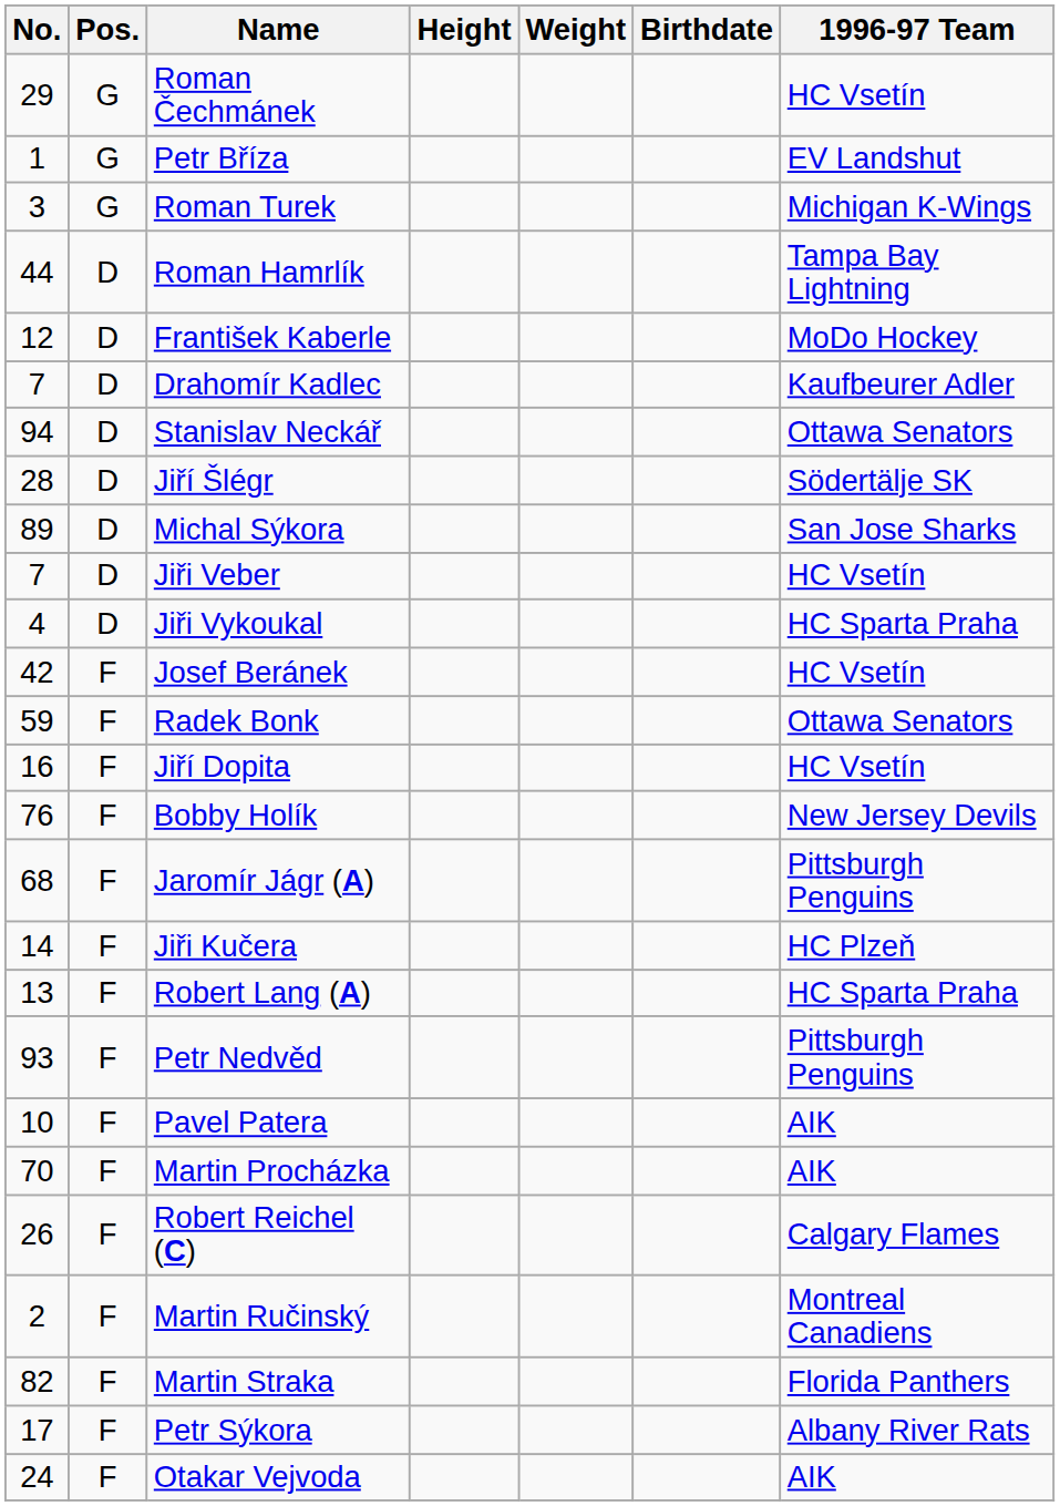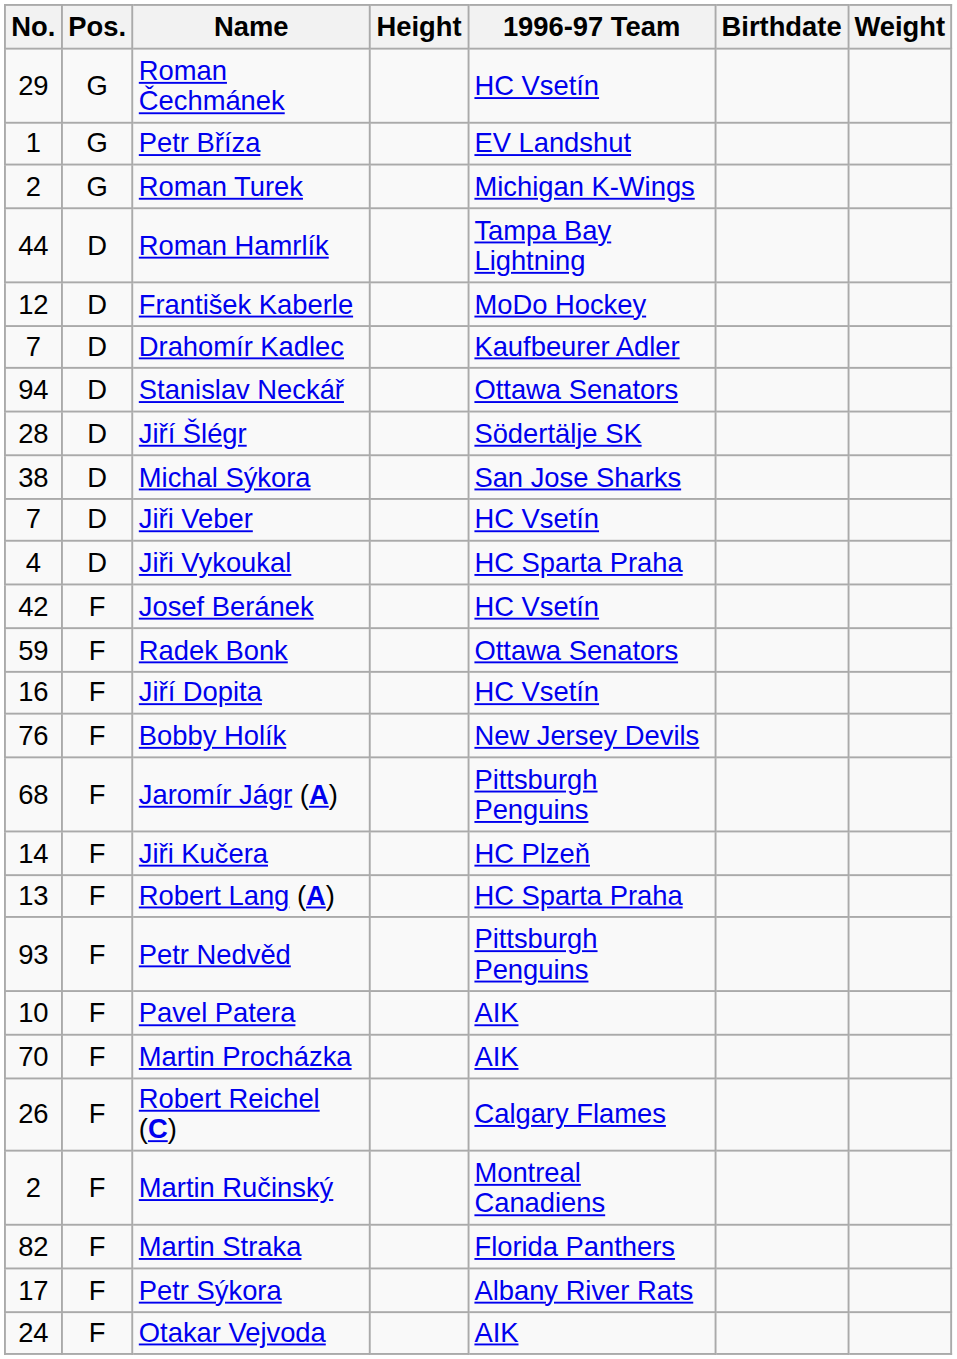columns swapped: Weight <-> 1996-97 Team
Roman Turek | No.: 3 -> 2
Michal Sýkora | No.: 89 -> 38
